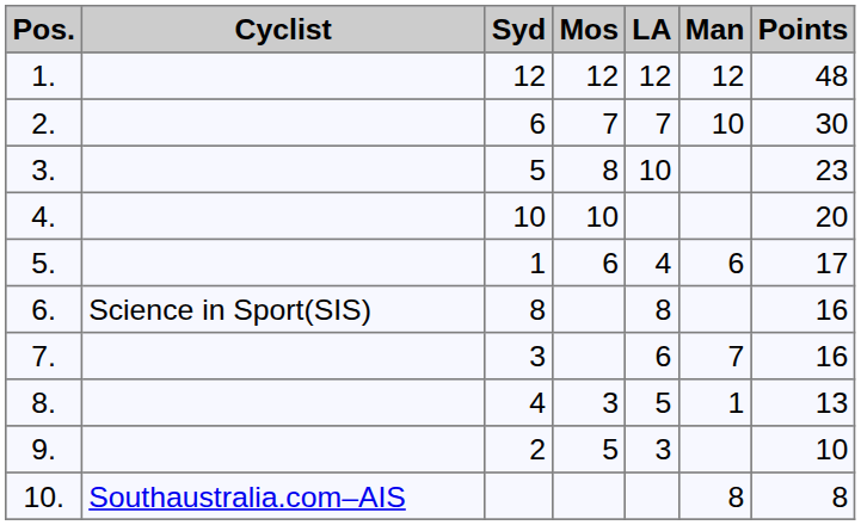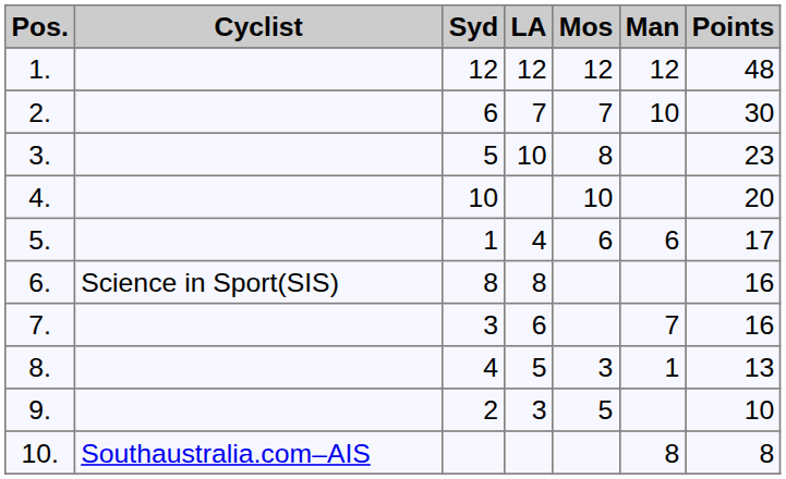columns swapped: Mos <-> LA
